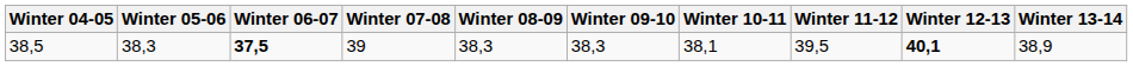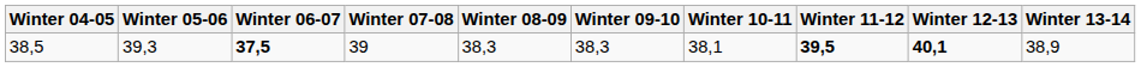38,5 | Winter 05-06: 38,3 -> 39,3
38,5 | Winter 11-12: normal -> bold
